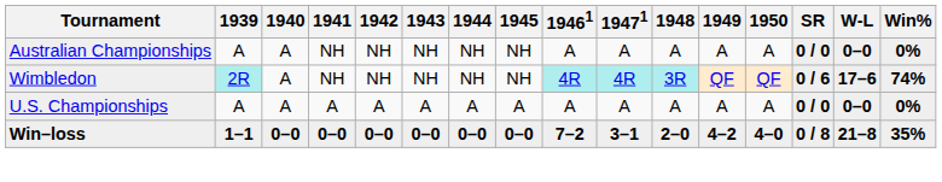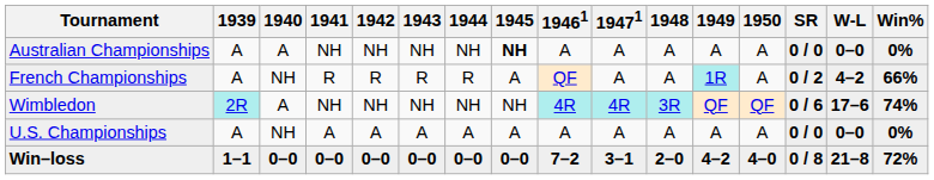Australian Championships | 1945: normal -> bold
+ row: French Championships | A | NH | R | R | R | R | A | QF | A | A | 1R | A | 0 / 2 | 4–2 | 66%
U.S. Championships | 1940: A -> NH
Win–loss | Win%: 35% -> 72%
